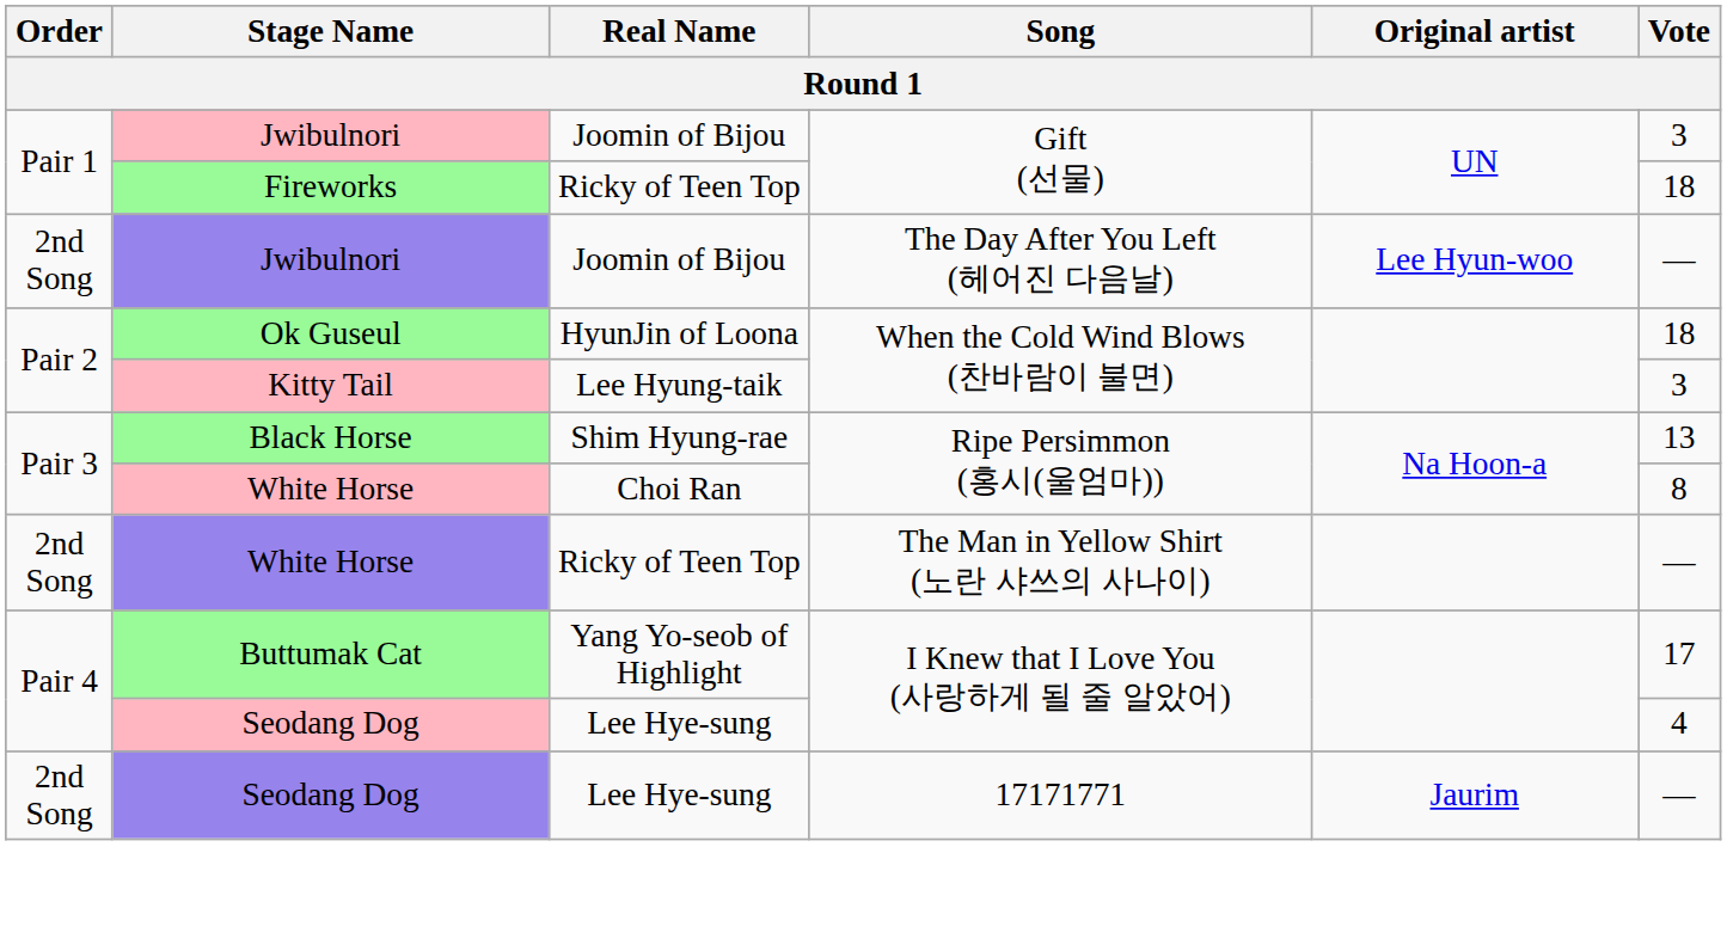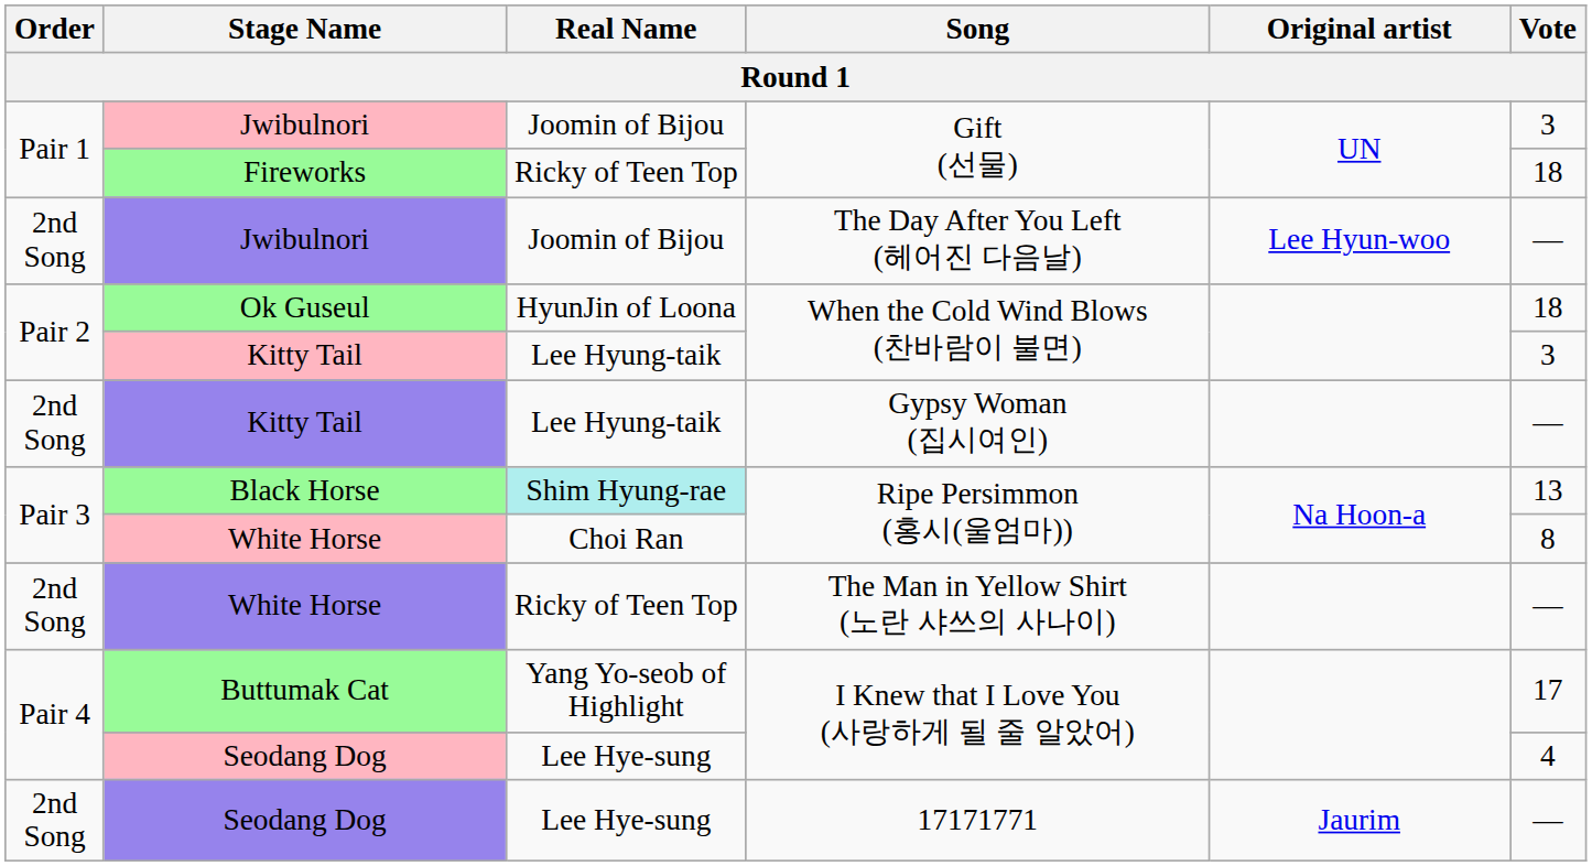+ row: 2nd Song | Kitty Tail | Lee Hyung-taik | Gypsy Woman (집시여인) | —
Black Horse | Real Name: no background -> paleturquoise background
